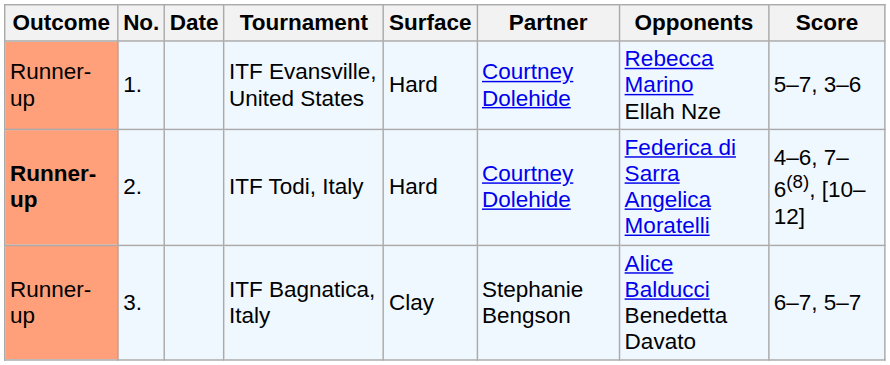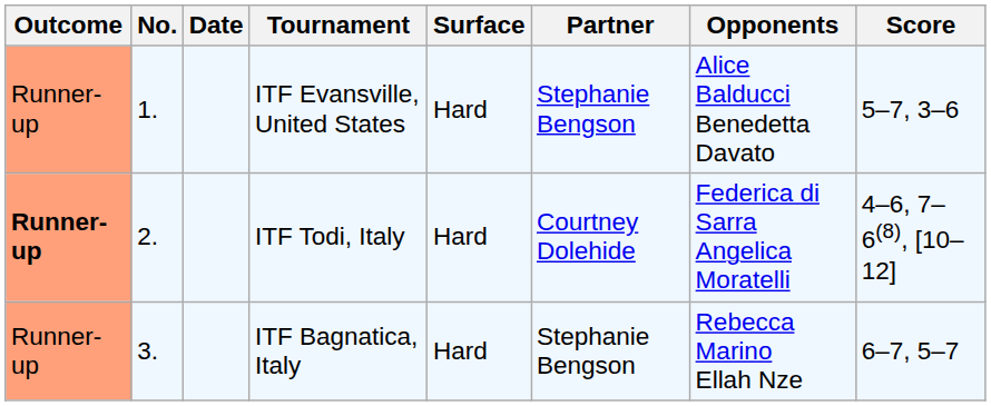ITF Evansville, United States | Partner: Courtney Dolehide -> Stephanie Bengson
ITF Evansville, United States | Opponents: Rebecca Marino Ellah Nze -> Alice Balducci Benedetta Davato
ITF Bagnatica, Italy | Surface: Clay -> Hard
ITF Bagnatica, Italy | Opponents: Alice Balducci Benedetta Davato -> Rebecca Marino Ellah Nze
